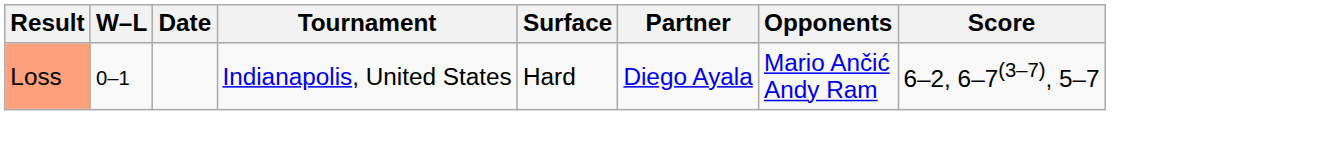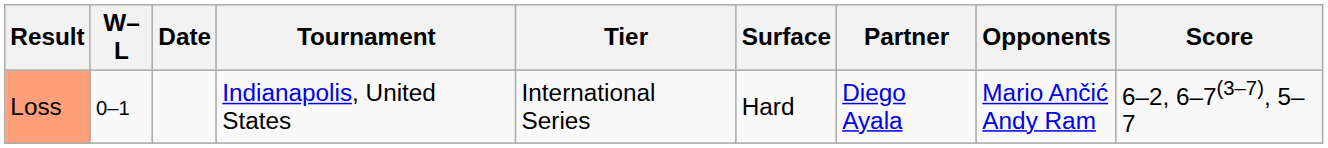+ column: Tier | International Series
